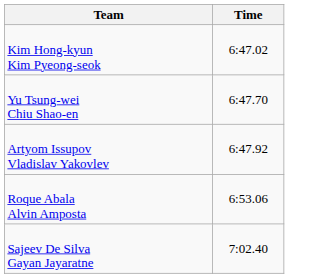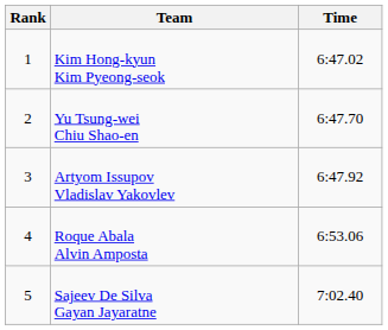+ column: Rank | 1 | 2 | 3 | 4 | 5
